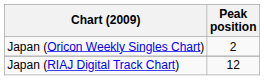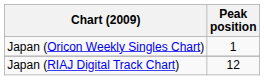Japan (Oricon Weekly Singles Chart) | Peak position: 2 -> 1
